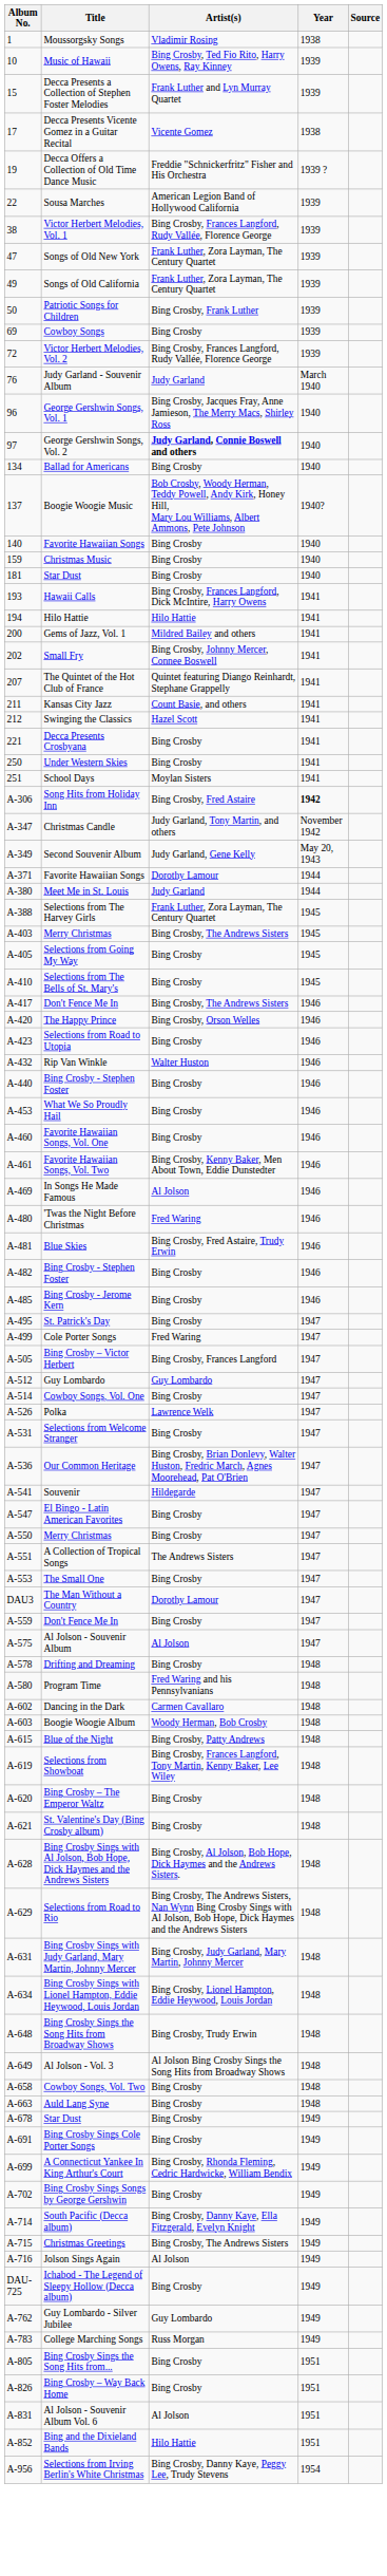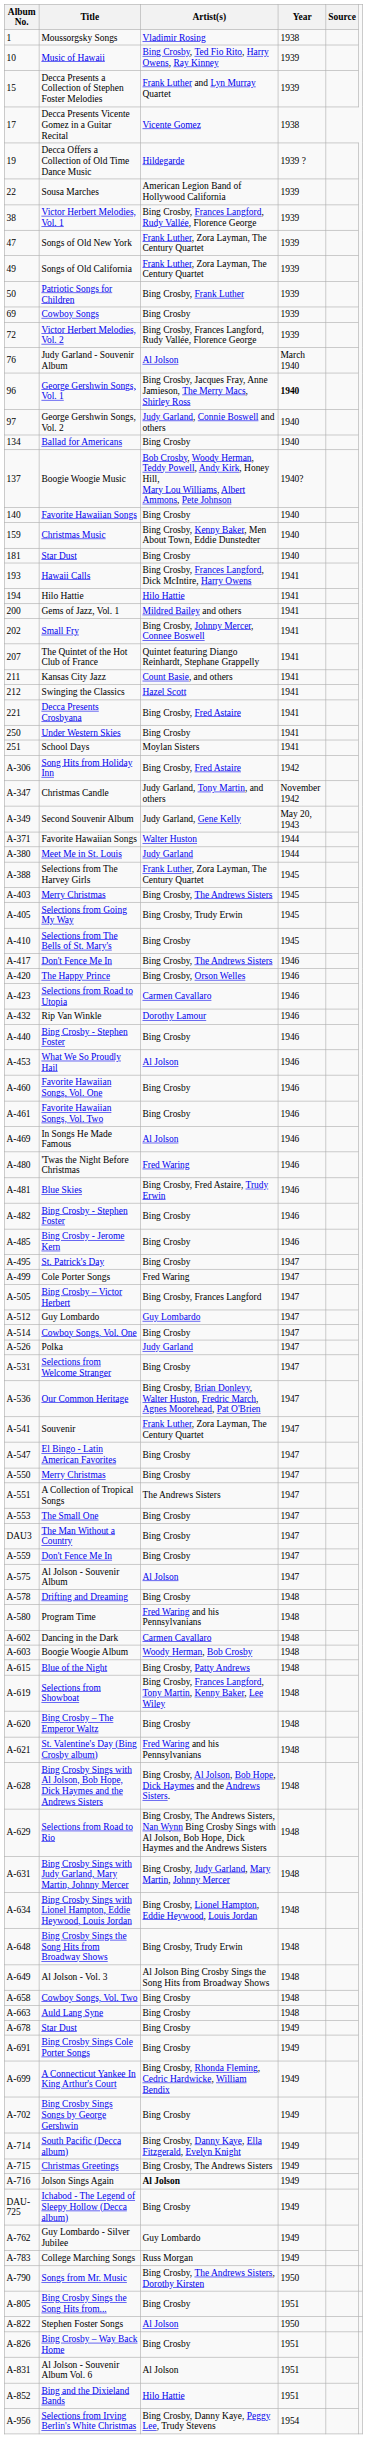Decca Offers a Collection of Old Time Dance Music | Artist(s): Freddie "Schnickerfritz" Fisher and His Orchestra -> Hildegarde
Judy Garland - Souvenir Album | Artist(s): Judy Garland -> Al Jolson
George Gershwin Songs, Vol. 1 | Year: normal -> bold
George Gershwin Songs, Vol. 2 | Artist(s): bold -> normal
Christmas Music | Artist(s): Bing Crosby -> Bing Crosby, Kenny Baker, Men About Town, Eddie Dunstedter
Decca Presents Crosbyana | Artist(s): Bing Crosby -> Bing Crosby, Fred Astaire
Song Hits from Holiday Inn | Year: bold -> normal
A-371 / Favorite Hawaiian Songs | Artist(s): Dorothy Lamour -> Walter Huston
Selections from Going My Way | Artist(s): Bing Crosby -> Bing Crosby, Trudy Erwin
Selections from Road to Utopia | Artist(s): Bing Crosby -> Carmen Cavallaro
Rip Van Winkle | Artist(s): Walter Huston -> Dorothy Lamour
What We So Proudly Hail | Artist(s): Bing Crosby -> Al Jolson
Favorite Hawaiian Songs, Vol. Two | Artist(s): Bing Crosby, Kenny Baker, Men About Town, Eddie Dunstedter -> Bing Crosby
Polka | Artist(s): Lawrence Welk -> Judy Garland
Souvenir | Artist(s): Hildegarde -> Frank Luther, Zora Layman, The Century Quartet
The Man Without a Country | Artist(s): Dorothy Lamour -> Bing Crosby
St. Valentine's Day (Bing Crosby album) | Artist(s): Bing Crosby -> Fred Waring and his Pennsylvanians
Jolson Sings Again | Artist(s): normal -> bold
+ row: A-790 | Songs from Mr. Music | Bing Crosby, The Andrews Sisters, Dorothy Kirsten | 1950
+ row: A-822 | Stephen Foster Songs | Al Jolson | 1950
